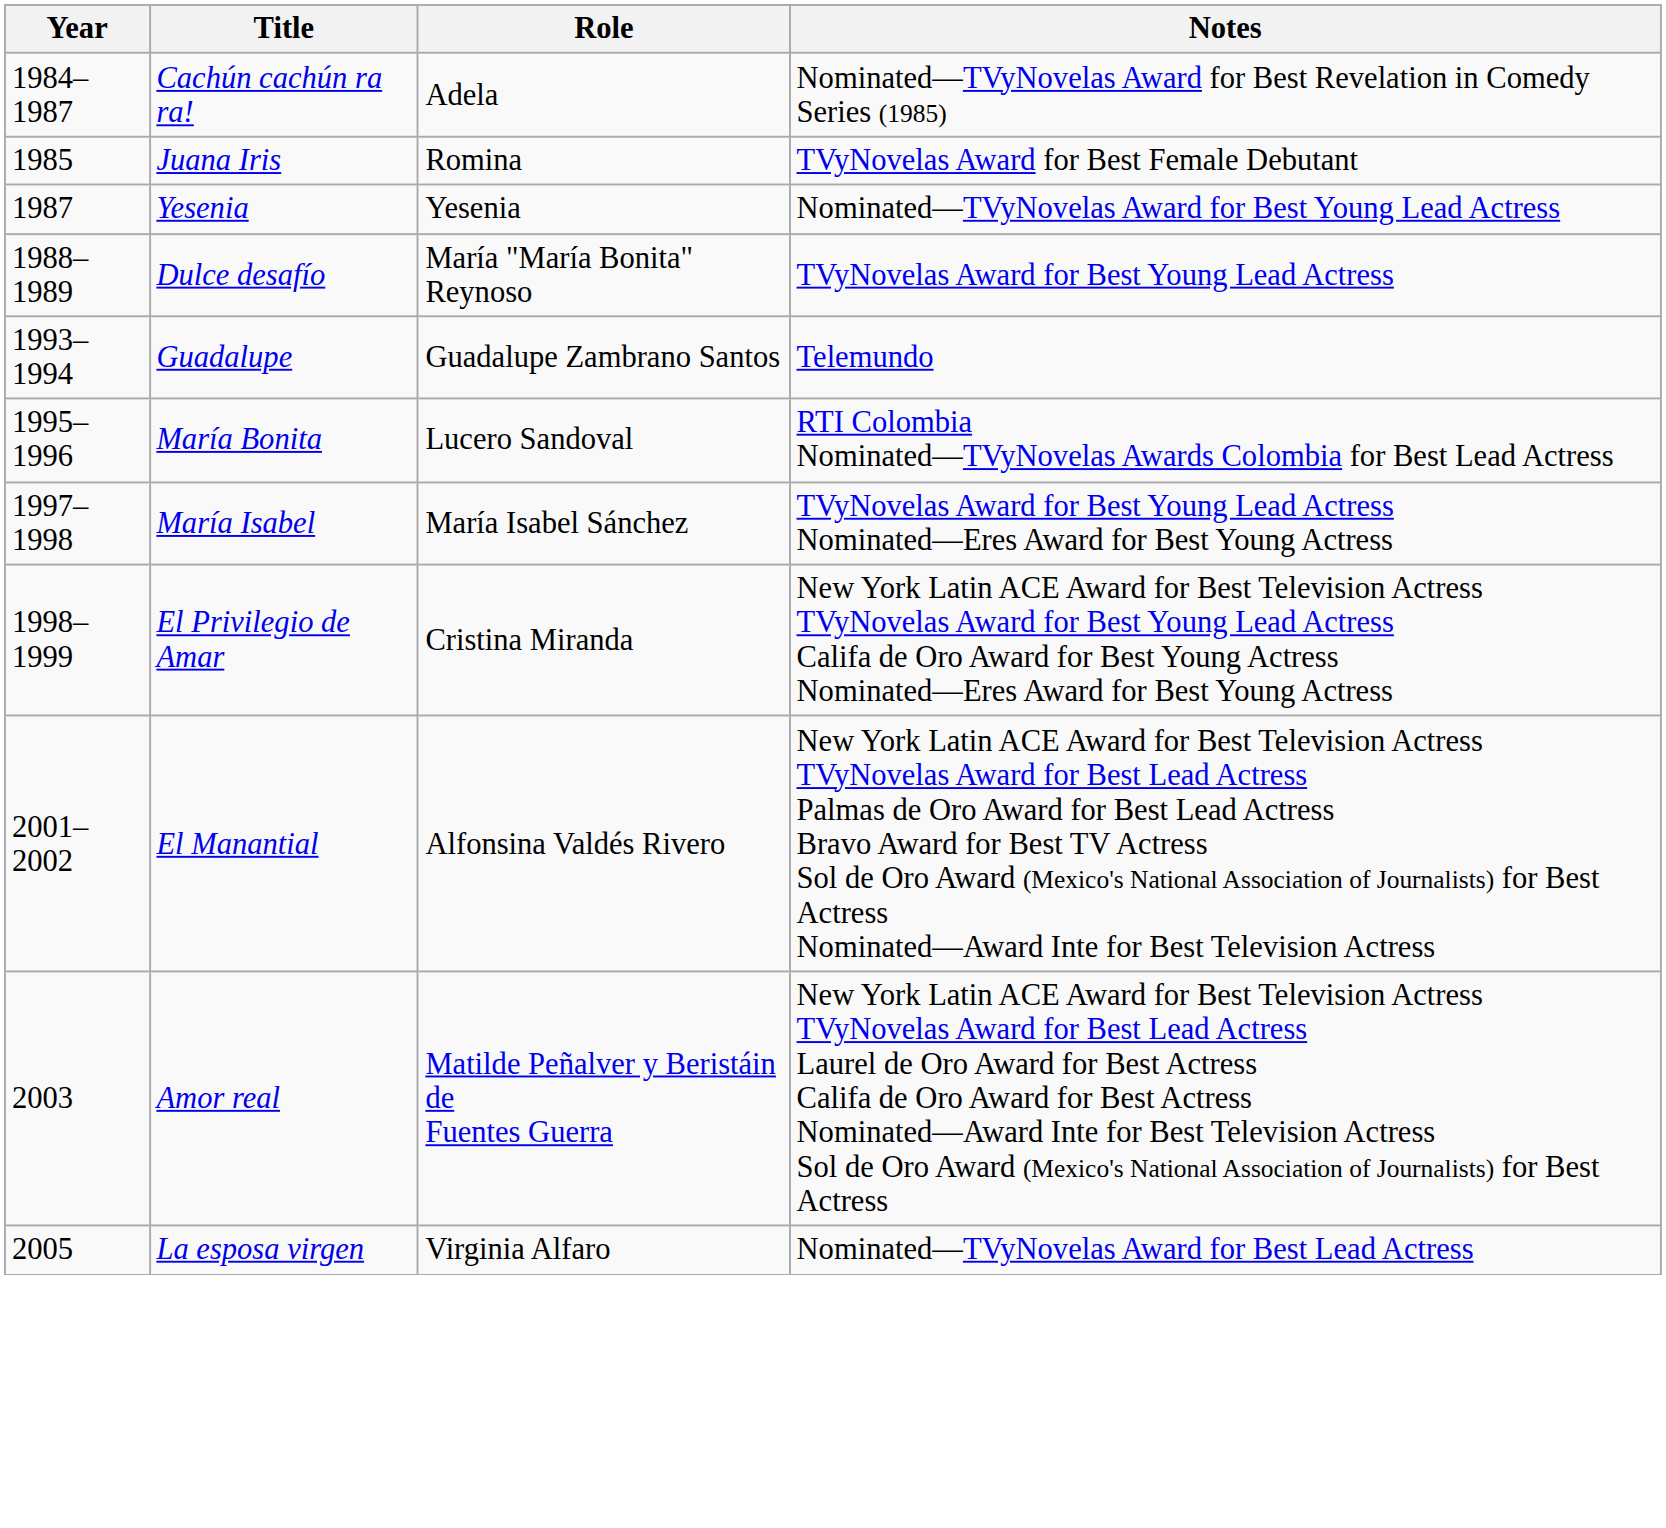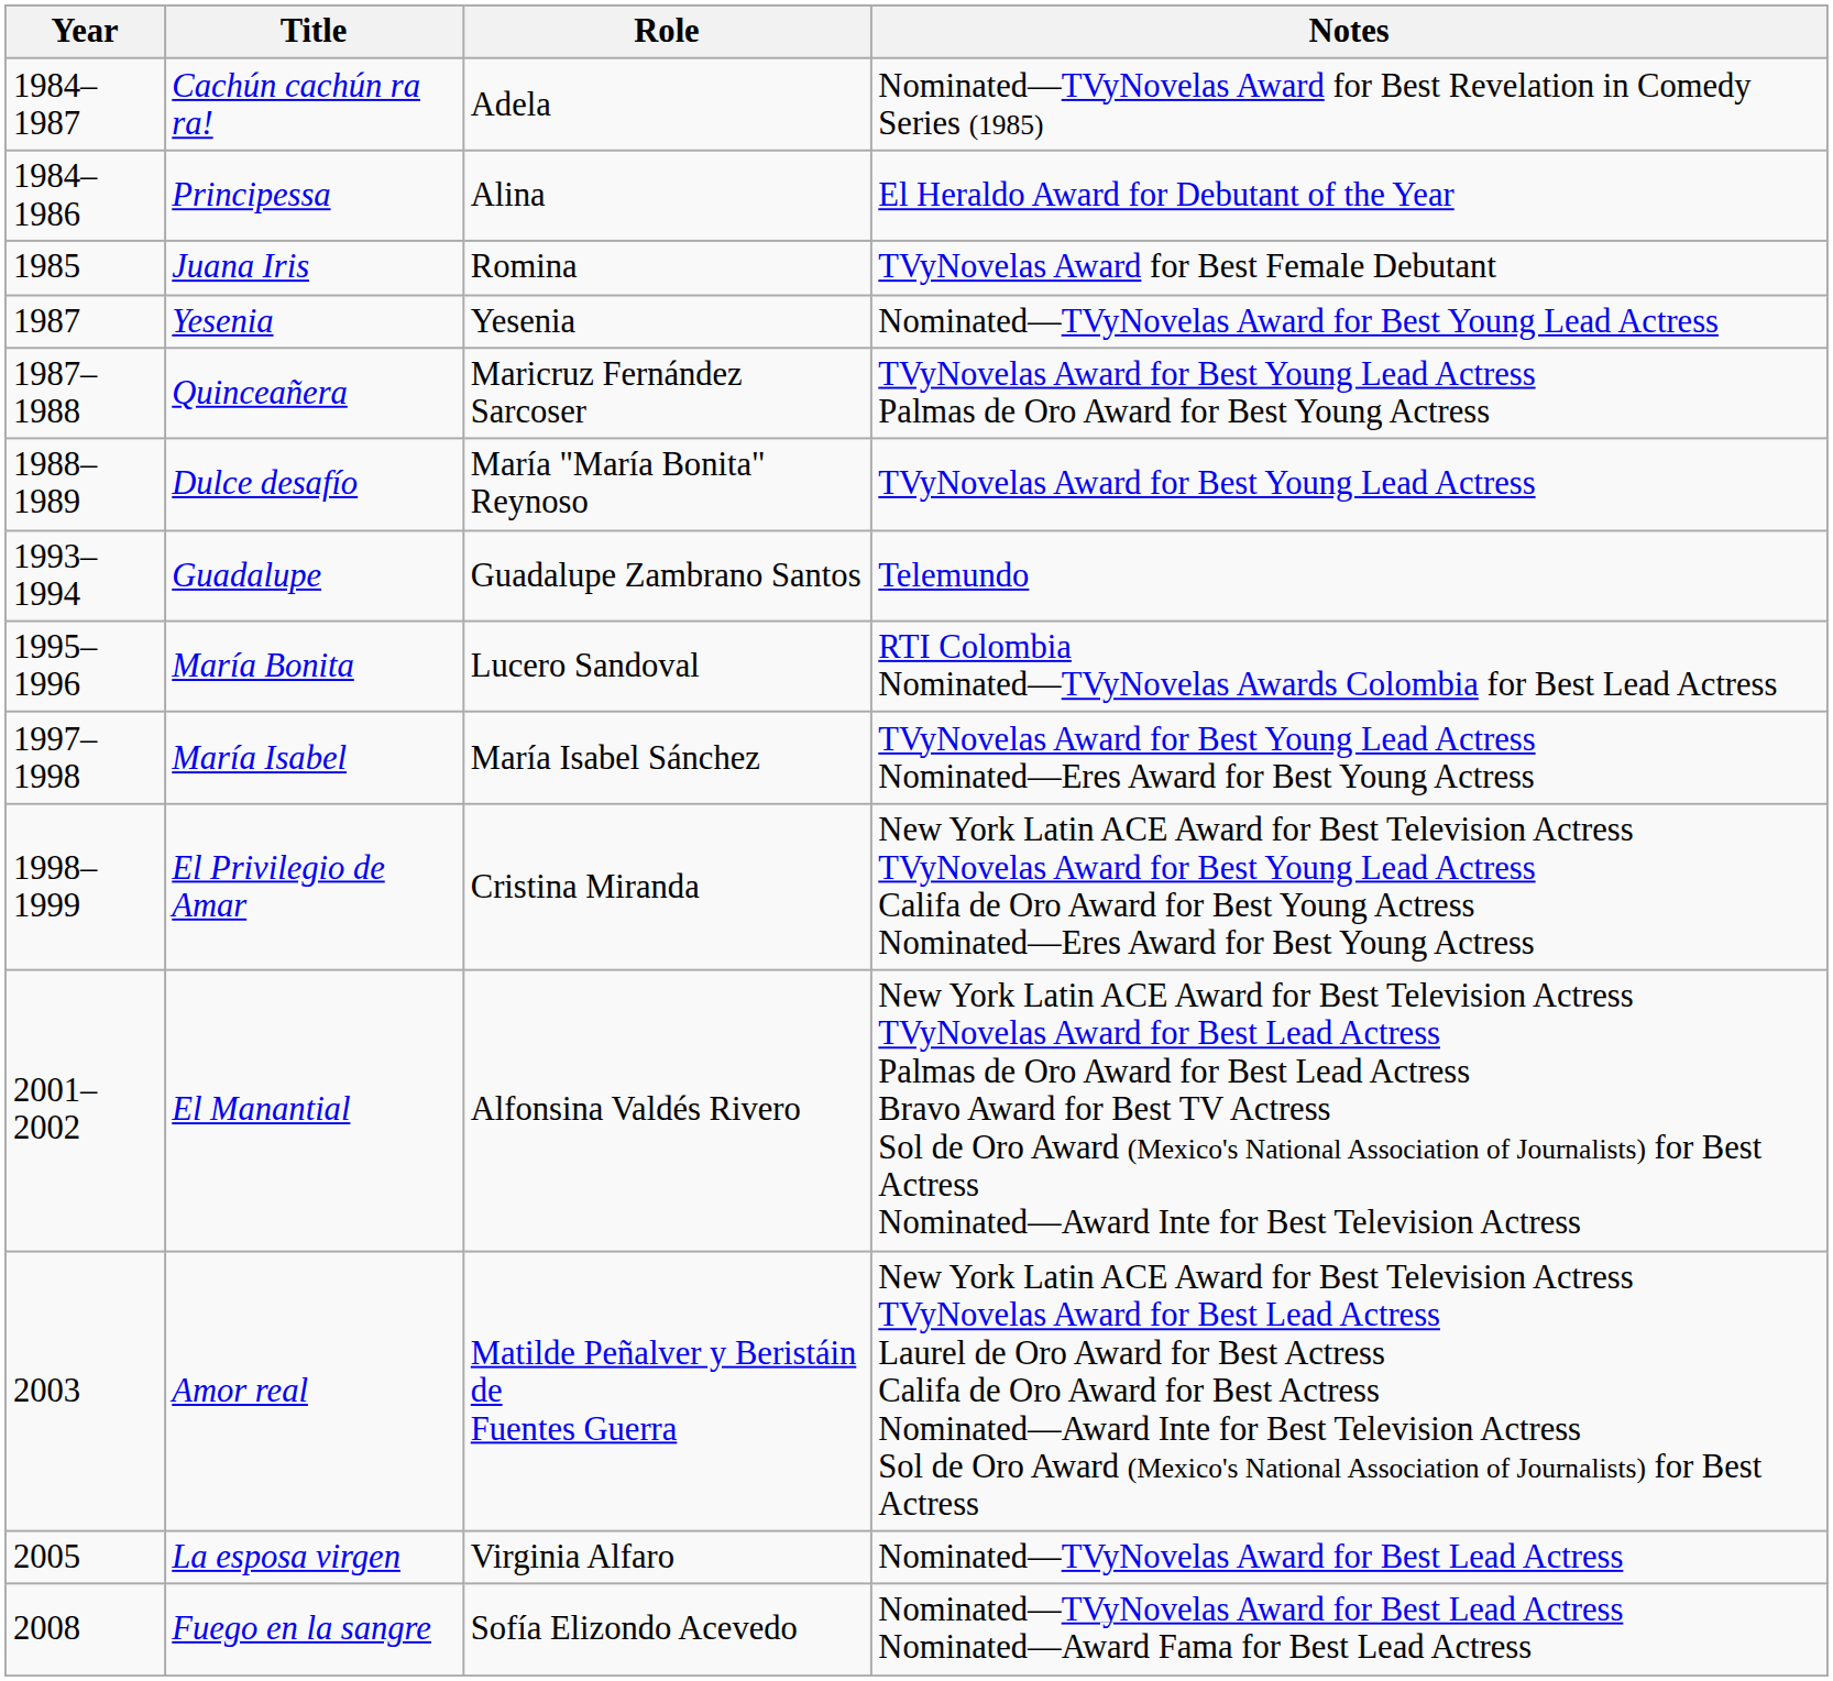+ row: 1984–1986 | Principessa | Alina | El Heraldo Award for Debutant of the Year
+ row: 1987–1988 | Quinceañera | Maricruz Fernández Sarcoser | TVyNovelas Award for Best Young Lead Actress Palmas de Oro Award for Best Young Actress
+ row: 2008 | Fuego en la sangre | Sofía Elizondo Acevedo | Nominated—TVyNovelas Award for Best Lead Actress Nominated—Award Fama for Best Lead Actress
